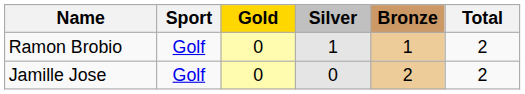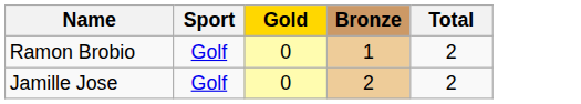- column: Silver | 1 | 0
